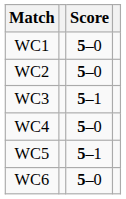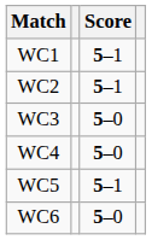WC1 | Score: 5–0 -> 5–1
WC2 | Score: 5–0 -> 5–1
WC3 | Score: 5–1 -> 5–0
